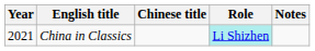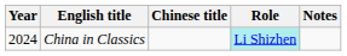China in Classics | Year: 2021 -> 2024
